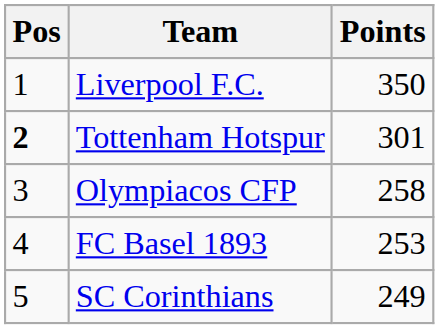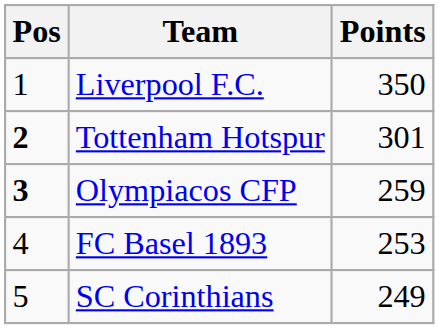Olympiacos CFP | Pos: normal -> bold
Olympiacos CFP | Points: 258 -> 259
